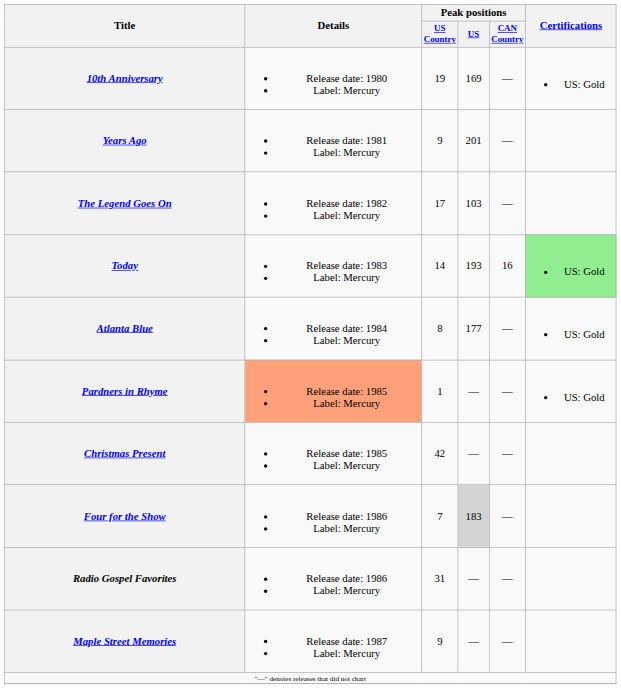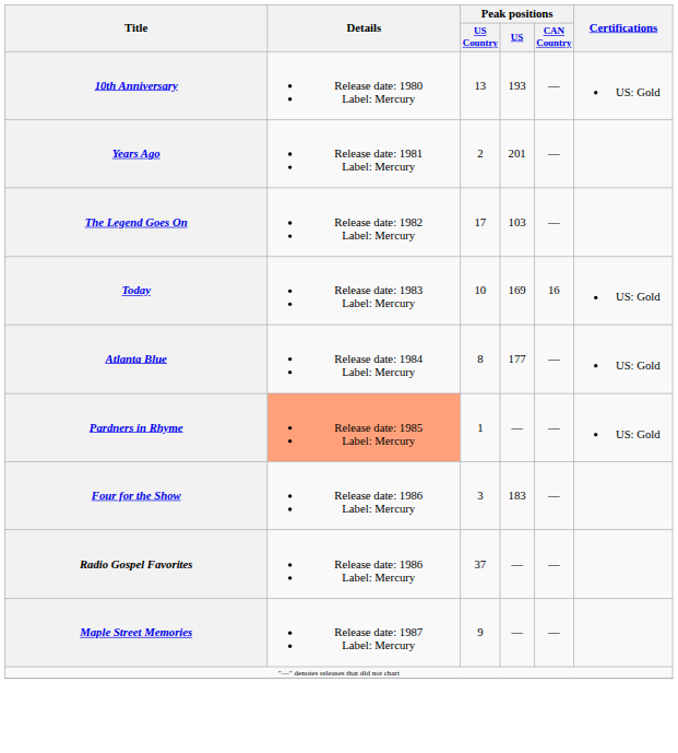10th Anniversary | Peak positions / US Country: 19 -> 13
10th Anniversary | Peak positions / US: 169 -> 193
Years Ago | Peak positions / US Country: 9 -> 2
Today | Peak positions / US Country: 14 -> 10
Today | Peak positions / US: 193 -> 169
Today | Certifications: lightgreen background -> no background
- row: Christmas Present | Release date: 1985 Label: Mercury | 42 | — | —
Four for the Show | Peak positions / US Country: 7 -> 3
Four for the Show | Peak positions / US: lightgrey background -> no background
Radio Gospel Favorites | Peak positions / US Country: 31 -> 37
